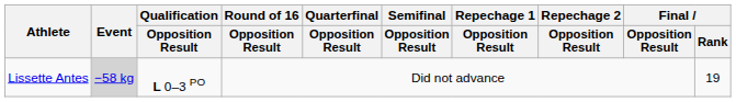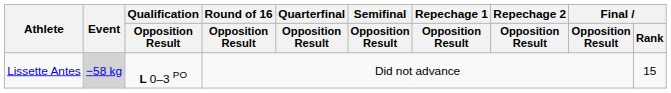Lissette Antes | Final / Rank: 19 -> 15
